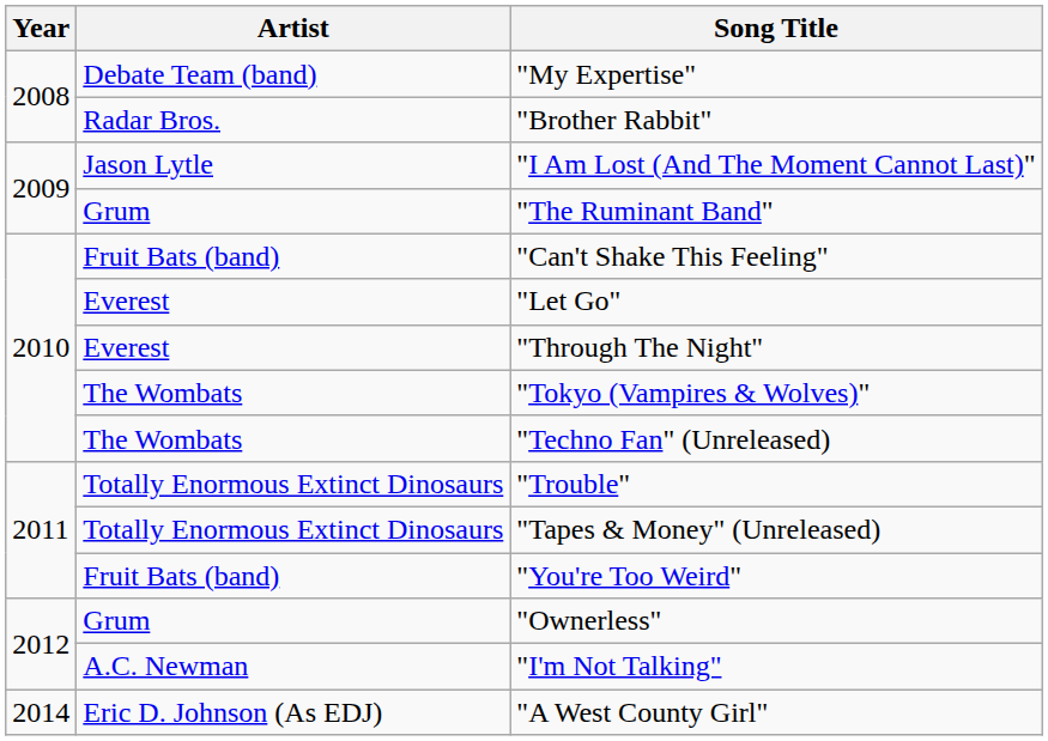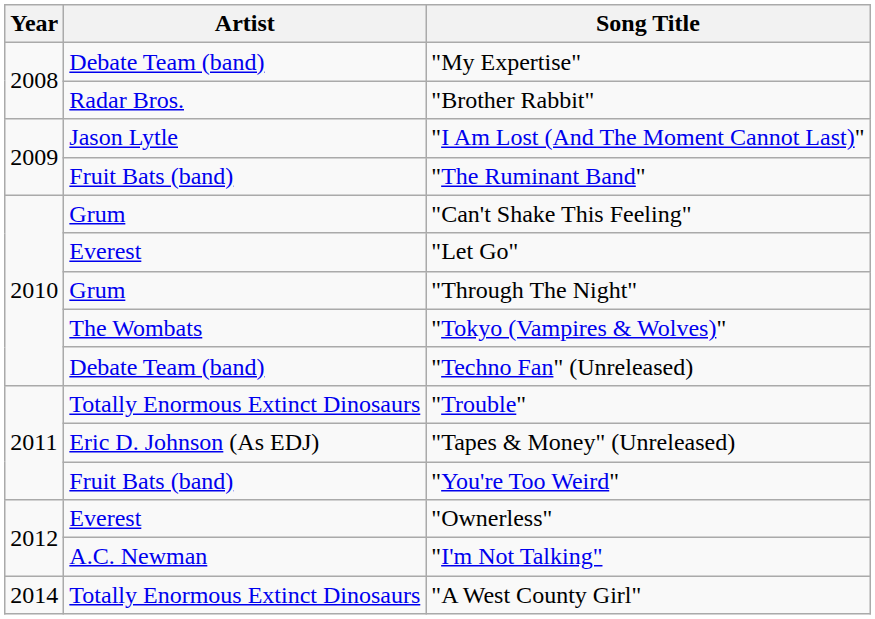"The Ruminant Band" | Artist: Grum -> Fruit Bats (band)
"Can't Shake This Feeling" | Artist: Fruit Bats (band) -> Grum
"Through The Night" | Artist: Everest -> Grum
"Techno Fan" (Unreleased) | Artist: The Wombats -> Debate Team (band)
"Tapes & Money" (Unreleased) | Artist: Totally Enormous Extinct Dinosaurs -> Eric D. Johnson (As EDJ)
"Ownerless" | Artist: Grum -> Everest
"A West County Girl" | Artist: Eric D. Johnson (As EDJ) -> Totally Enormous Extinct Dinosaurs
